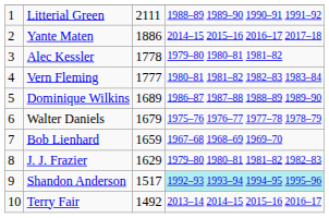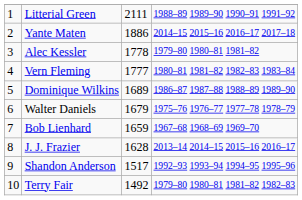J. J. Frazier | column 3: 1629 -> 1628
J. J. Frazier | column 4: 1979–80 1980–81 1981–82 1982–83 -> 2013–14 2014–15 2015–16 2016–17
Shandon Anderson | column 4: paleturquoise background -> no background
Terry Fair | column 4: 2013–14 2014–15 2015–16 2016–17 -> 1979–80 1980–81 1981–82 1982–83
